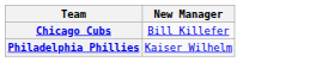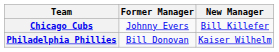+ column: Former Manager | Johnny Evers | Bill Donovan
